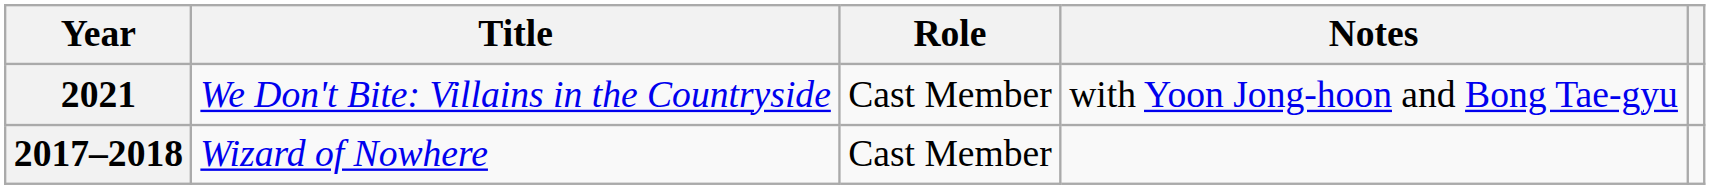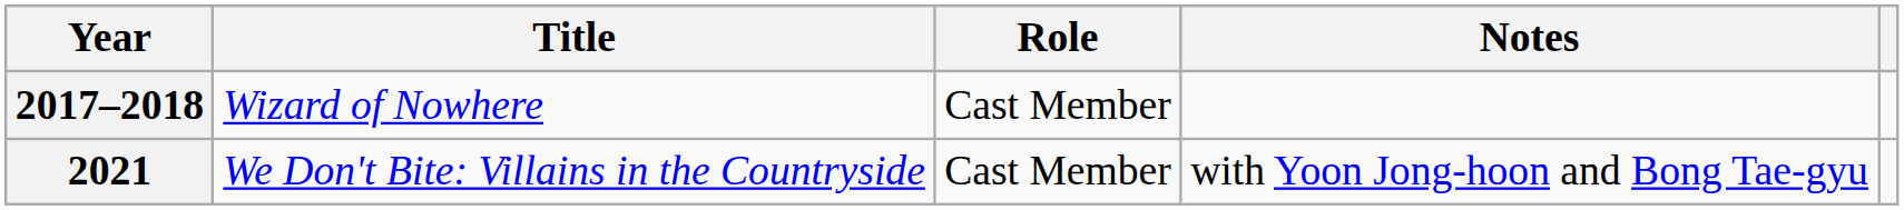rows swapped: 2017–2018 <-> 2021
